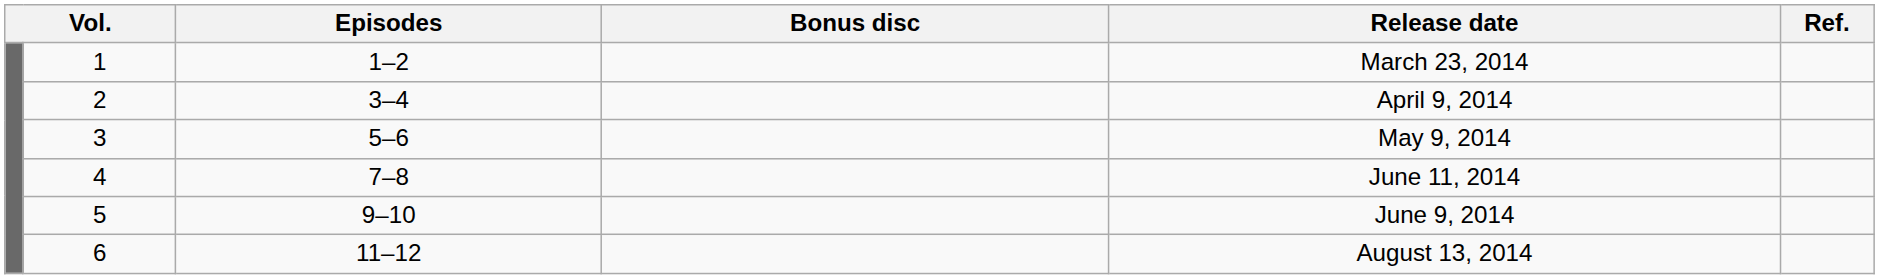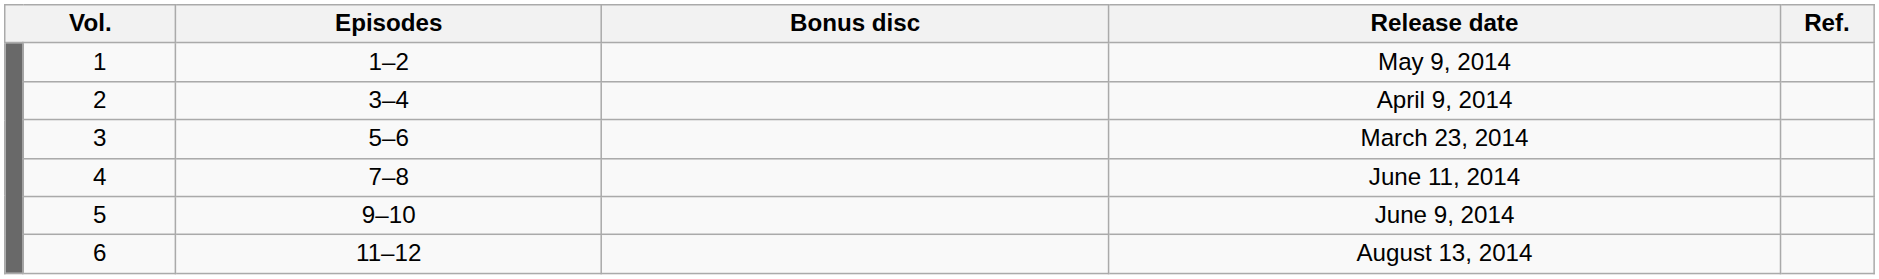1 | Release date: March 23, 2014 -> May 9, 2014
3 | Release date: May 9, 2014 -> March 23, 2014
